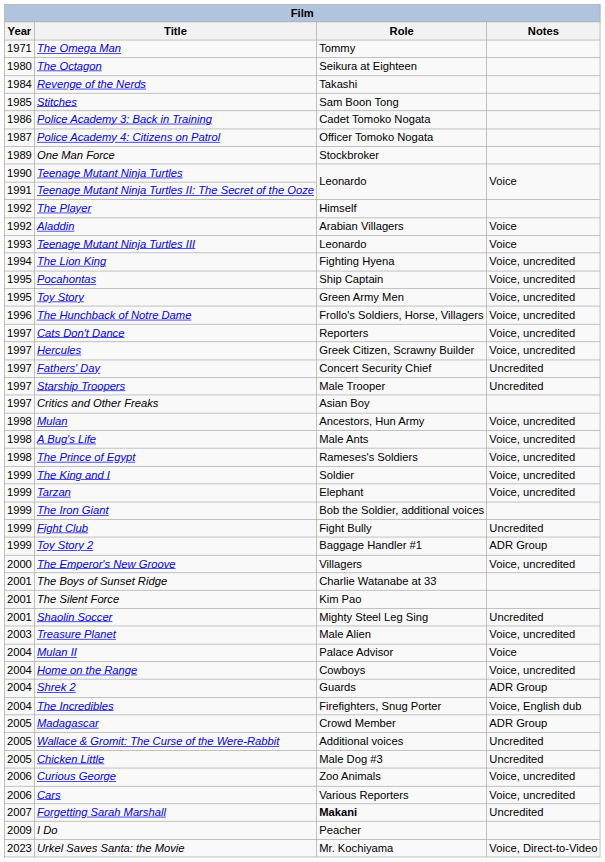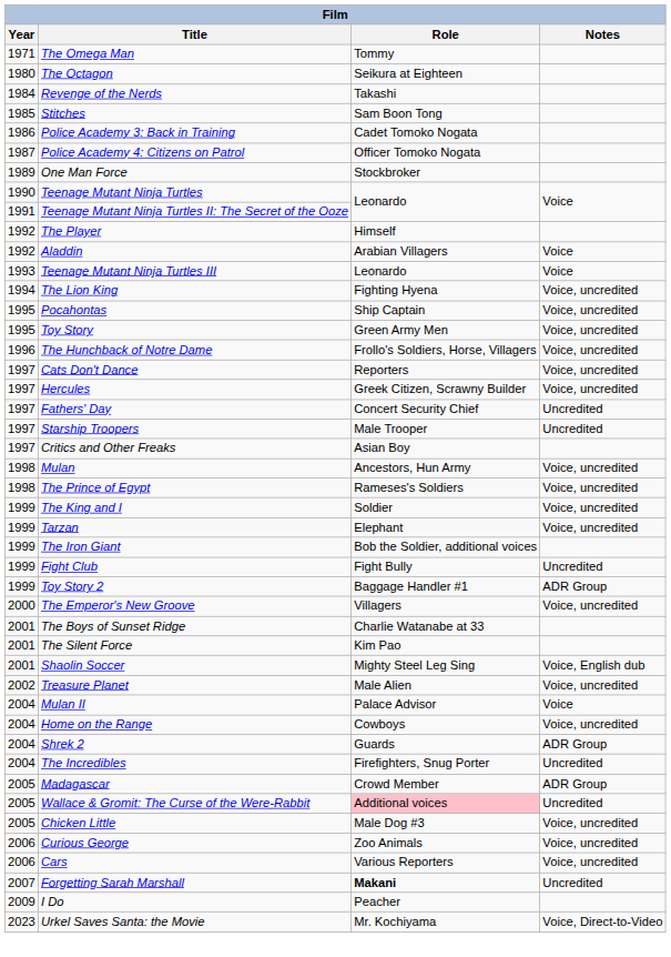- row: 1998 | A Bug's Life | Male Ants | Voice, uncredited
Shaolin Soccer | Notes: Uncredited -> Voice, English dub
Treasure Planet | Year: 2003 -> 2002
The Incredibles | Notes: Voice, English dub -> Uncredited
Wallace & Gromit: The Curse of the Were-Rabbit | Role: no background -> pink background
Chicken Little | Notes: Uncredited -> Voice, uncredited
